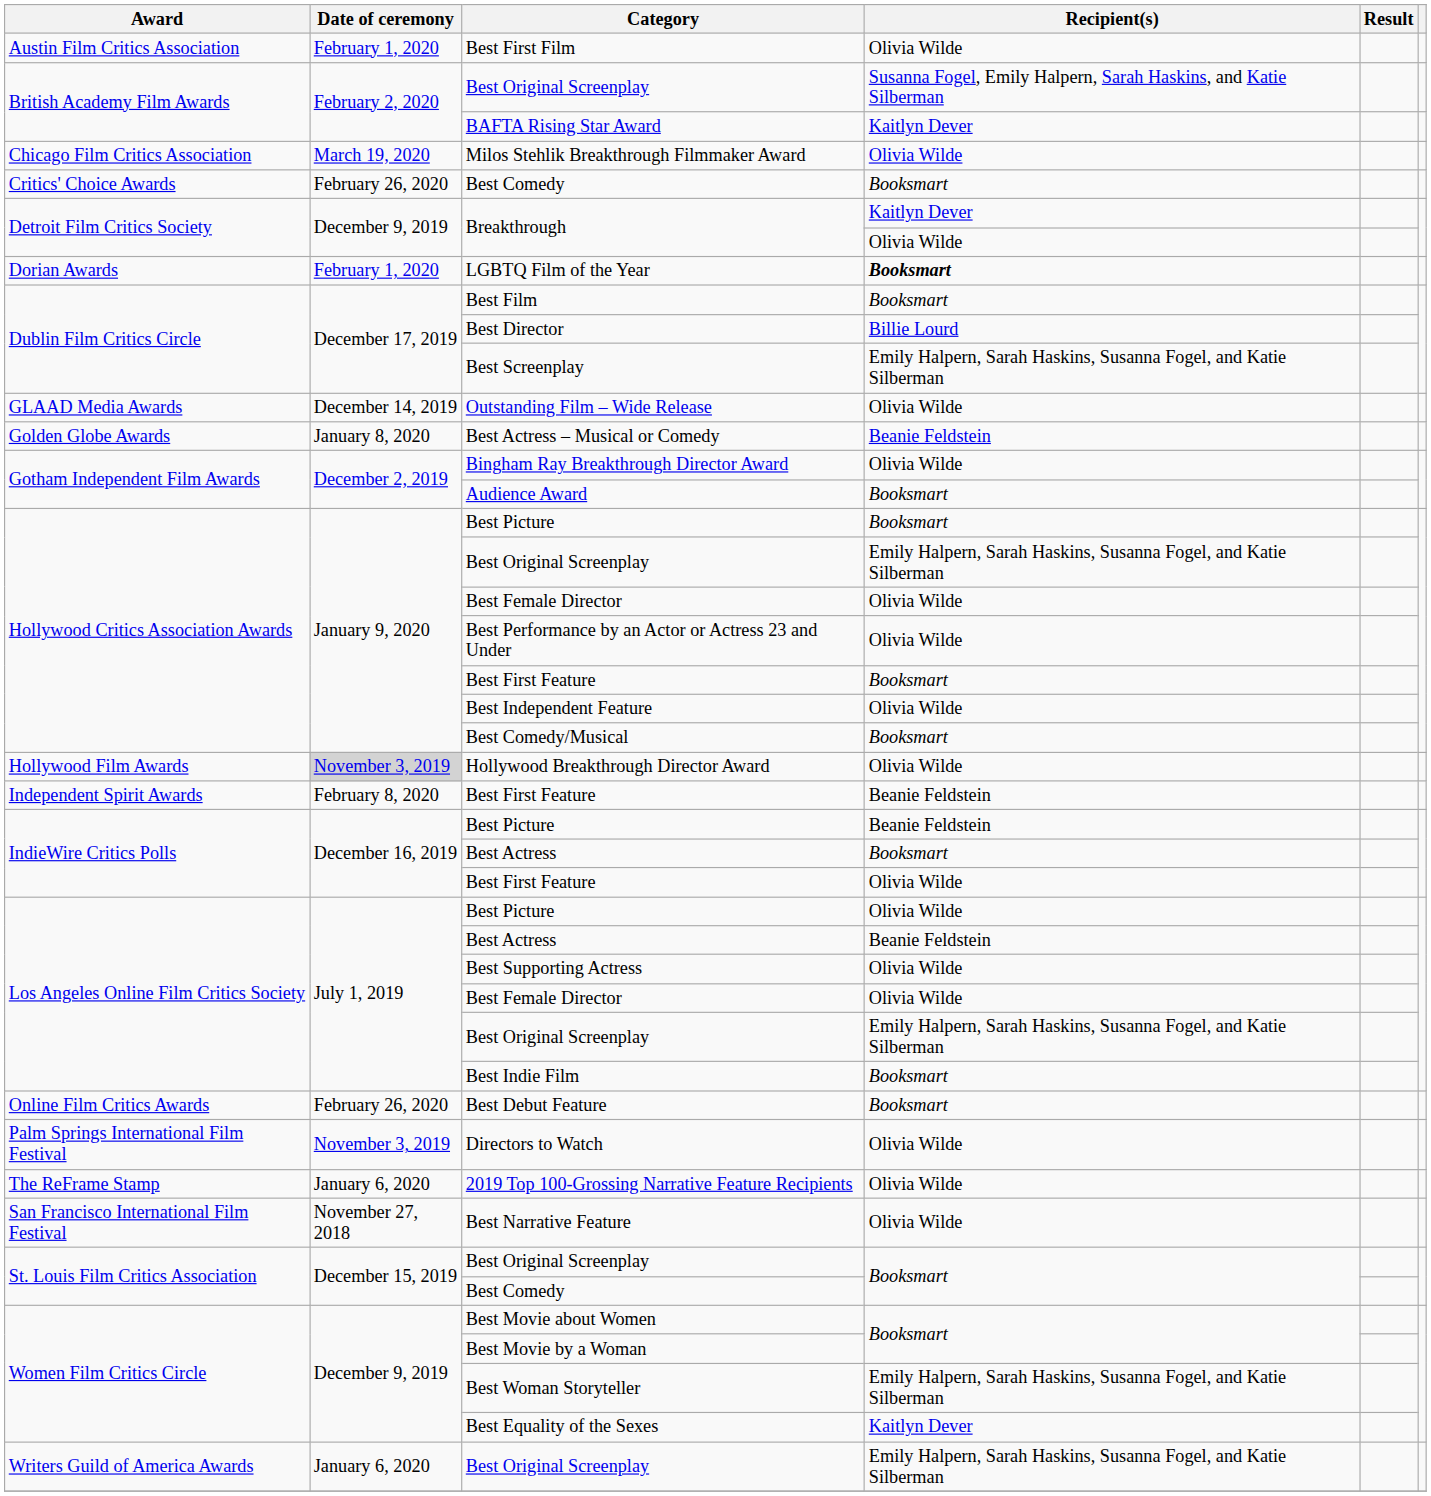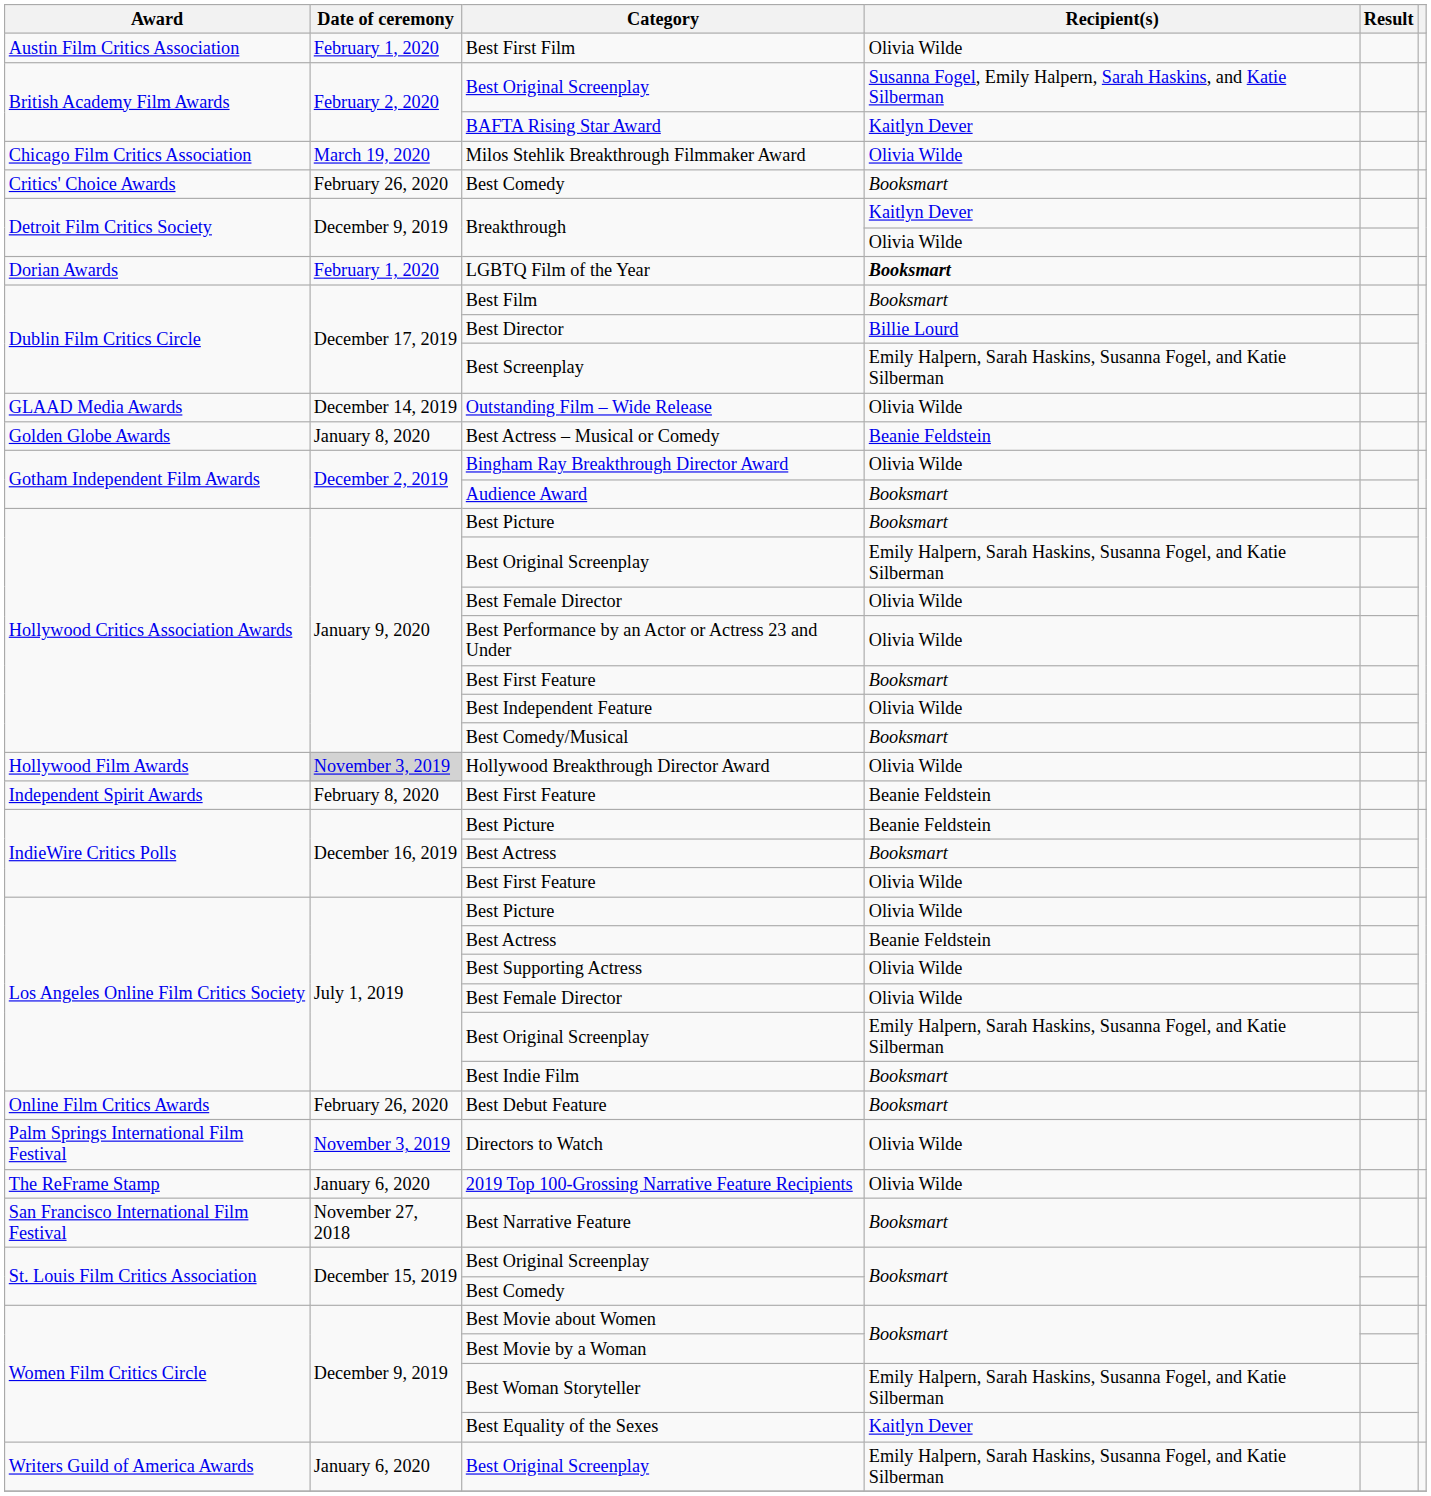Best Narrative Feature | Recipient(s): Olivia Wilde -> Booksmart
